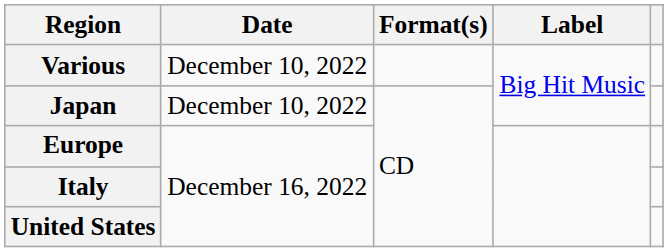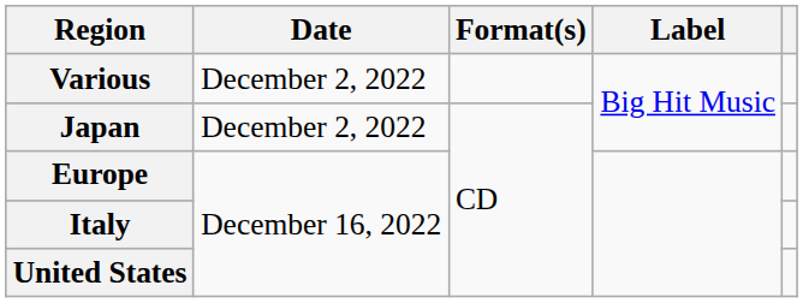Various | Date: December 10, 2022 -> December 2, 2022
Japan | Date: December 10, 2022 -> December 2, 2022
